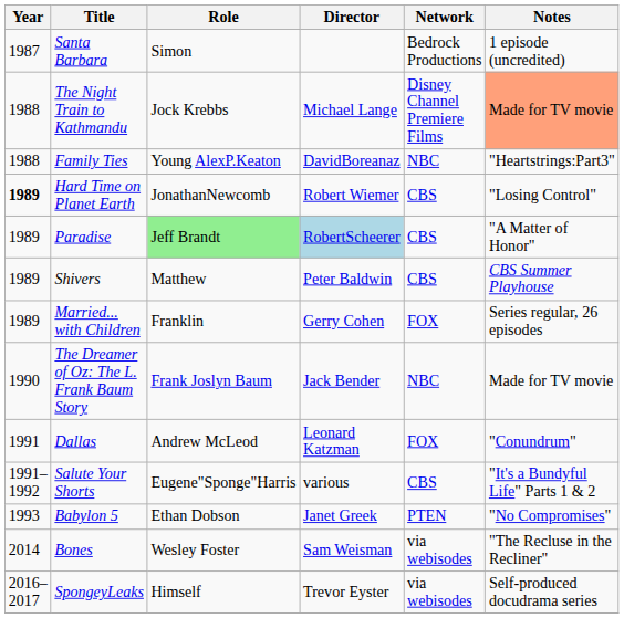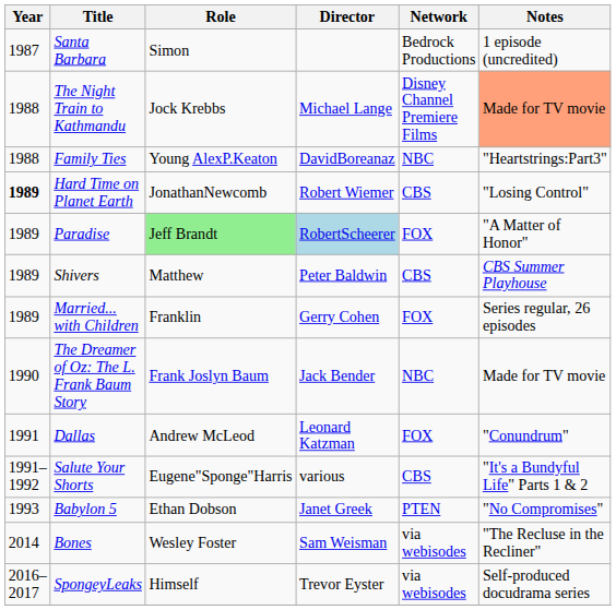Paradise | Network: CBS -> FOX
